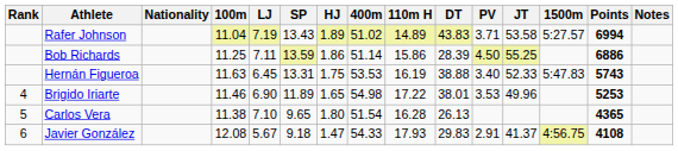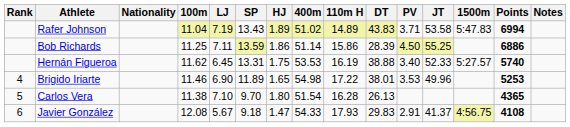Rafer Johnson | 1500m: 5:27.57 -> 5:47.83
Hernán Figueroa | 100m: 11.63 -> 11.62
Hernán Figueroa | 1500m: 5:47.83 -> 5:27.57
Hernán Figueroa | Points: 5743 -> 5740
Carlos Vera | SP: 9.65 -> 9.70
